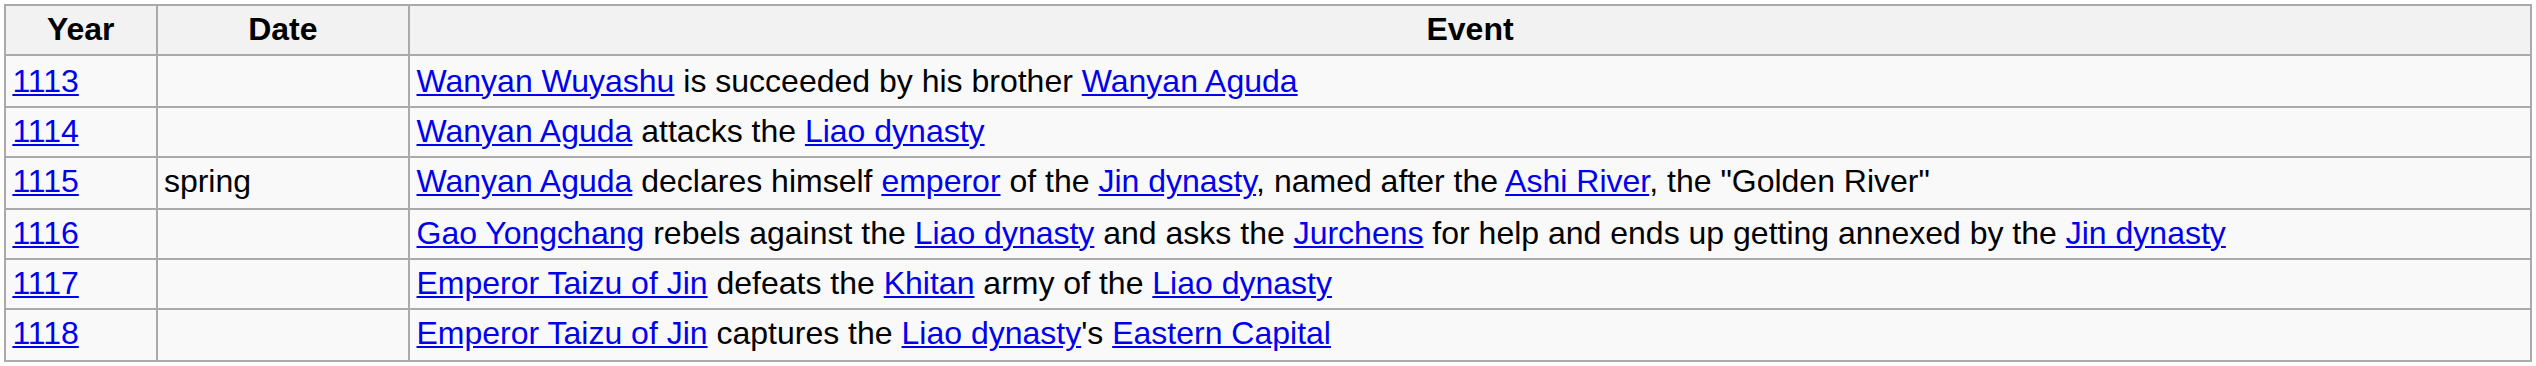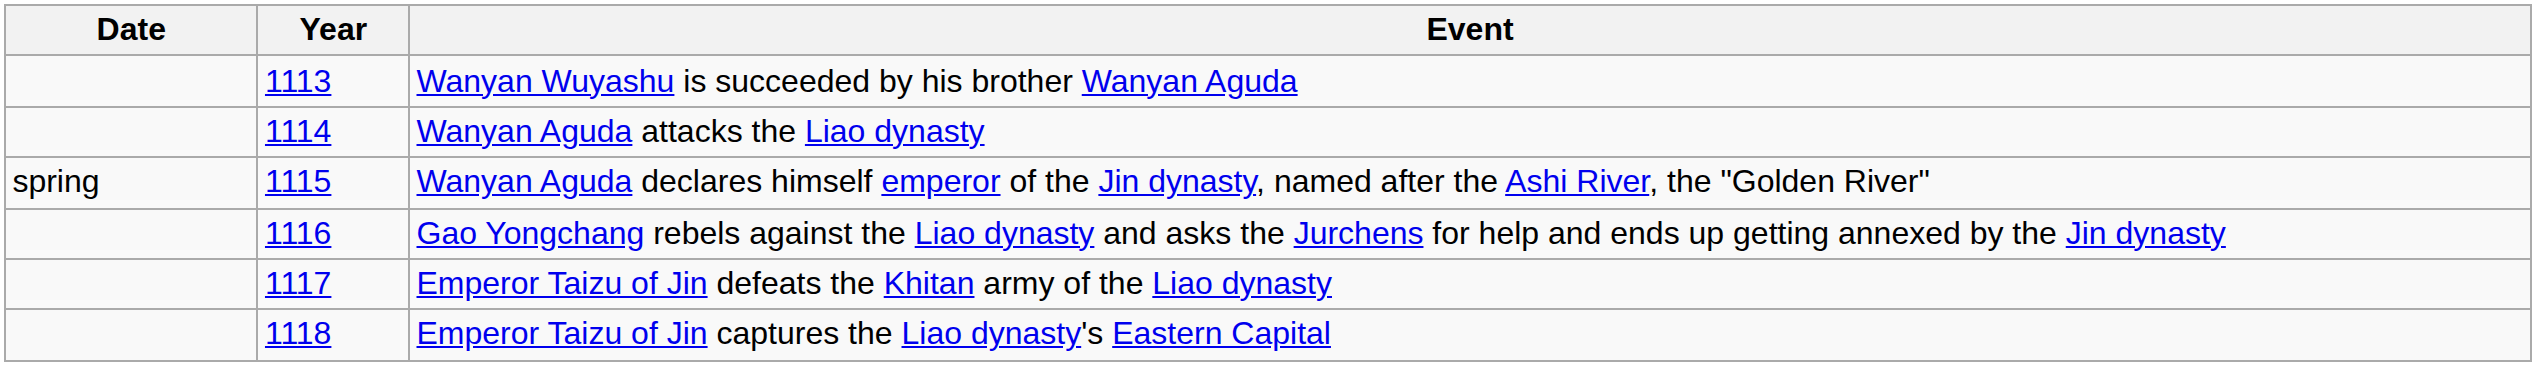columns swapped: Year <-> Date
